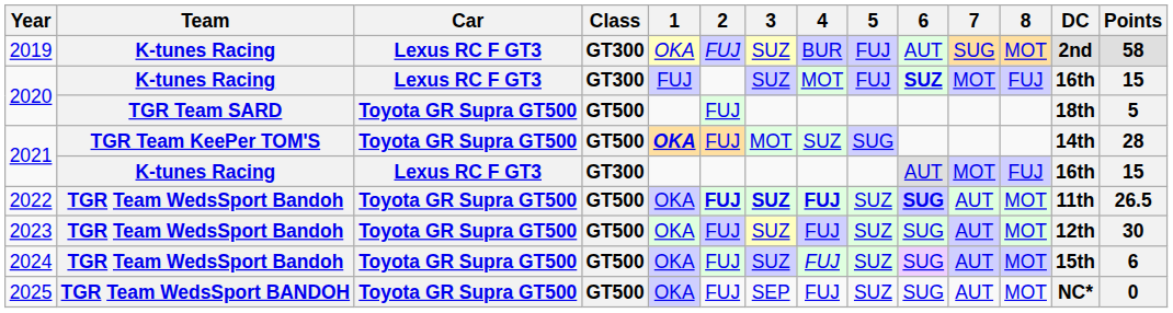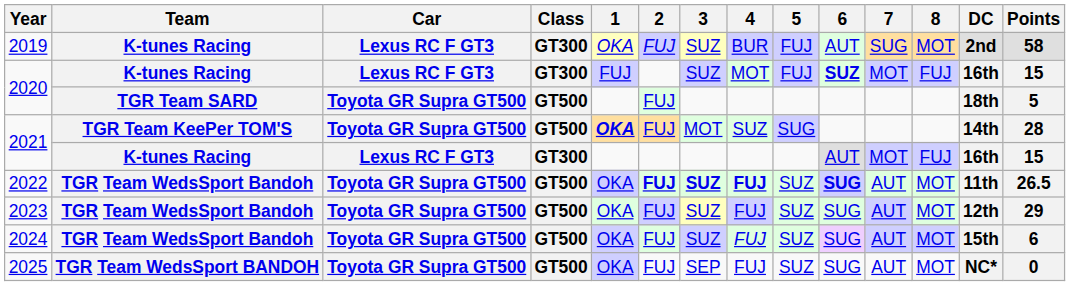2023 | Points: 30 -> 29
